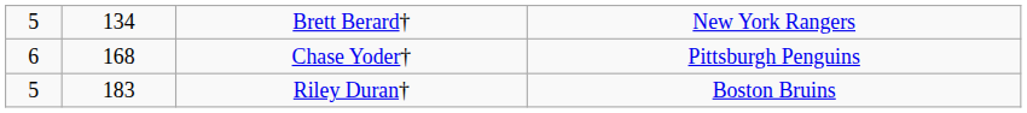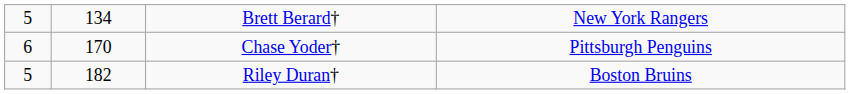Chase Yoder† | column 2: 168 -> 170
Riley Duran† | column 2: 183 -> 182
